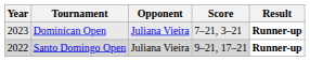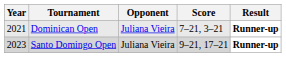Dominican Open | Year: 2023 -> 2021
Santo Domingo Open | Year: 2022 -> 2023
